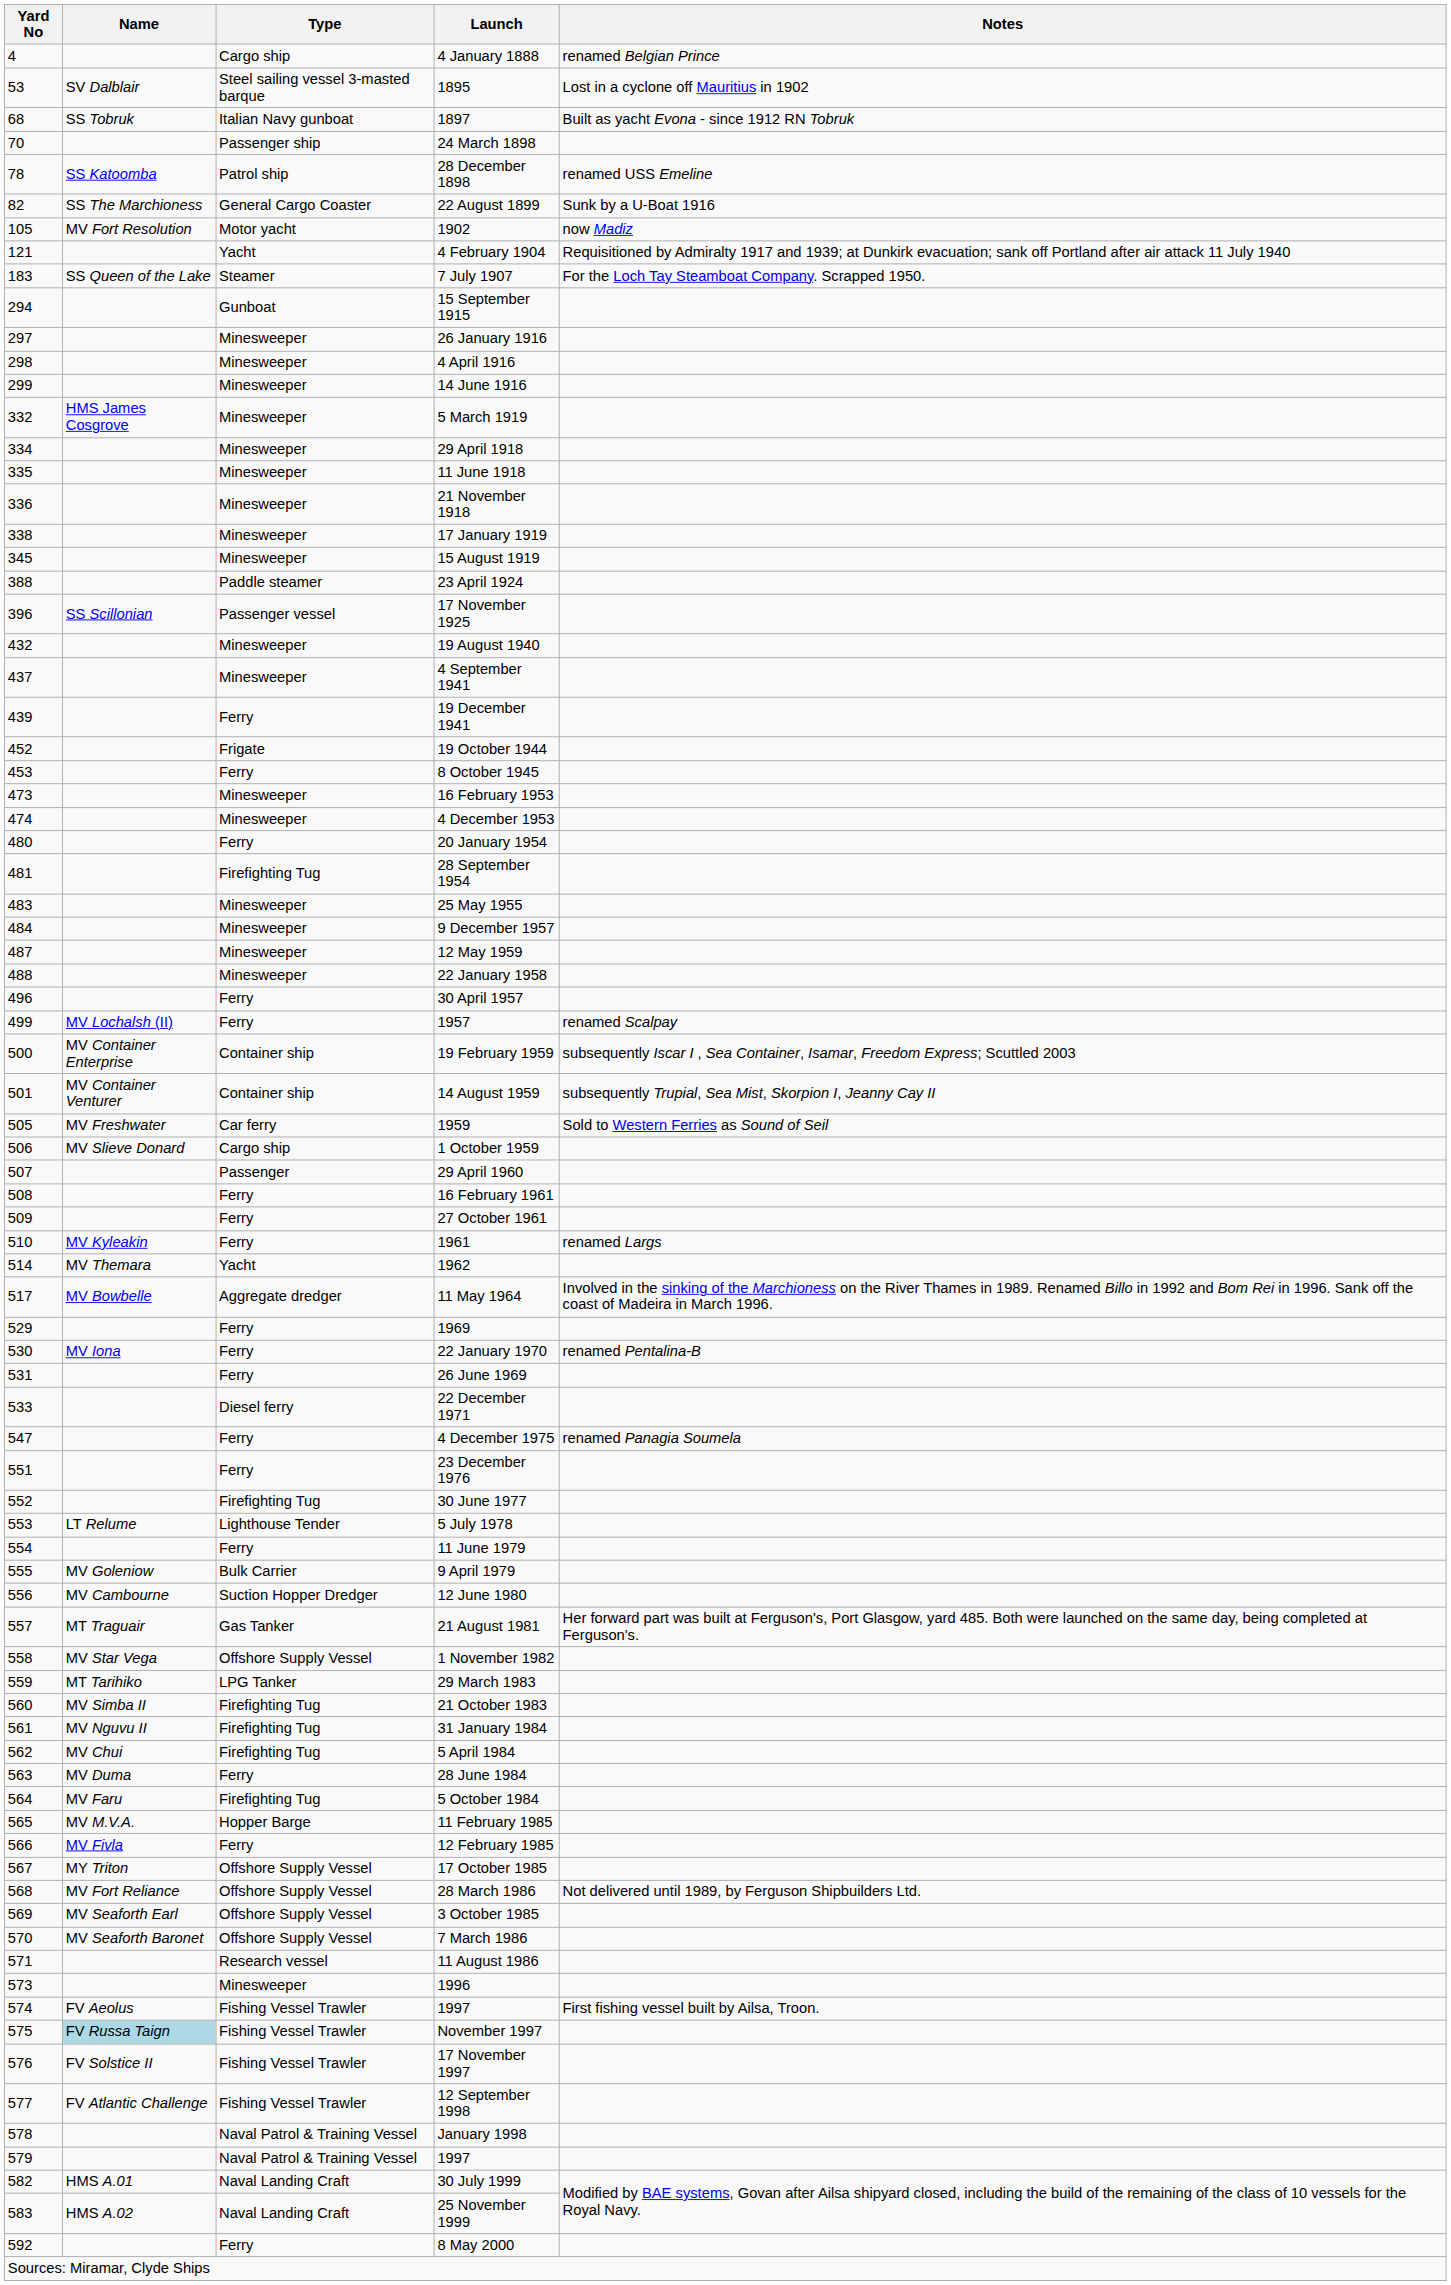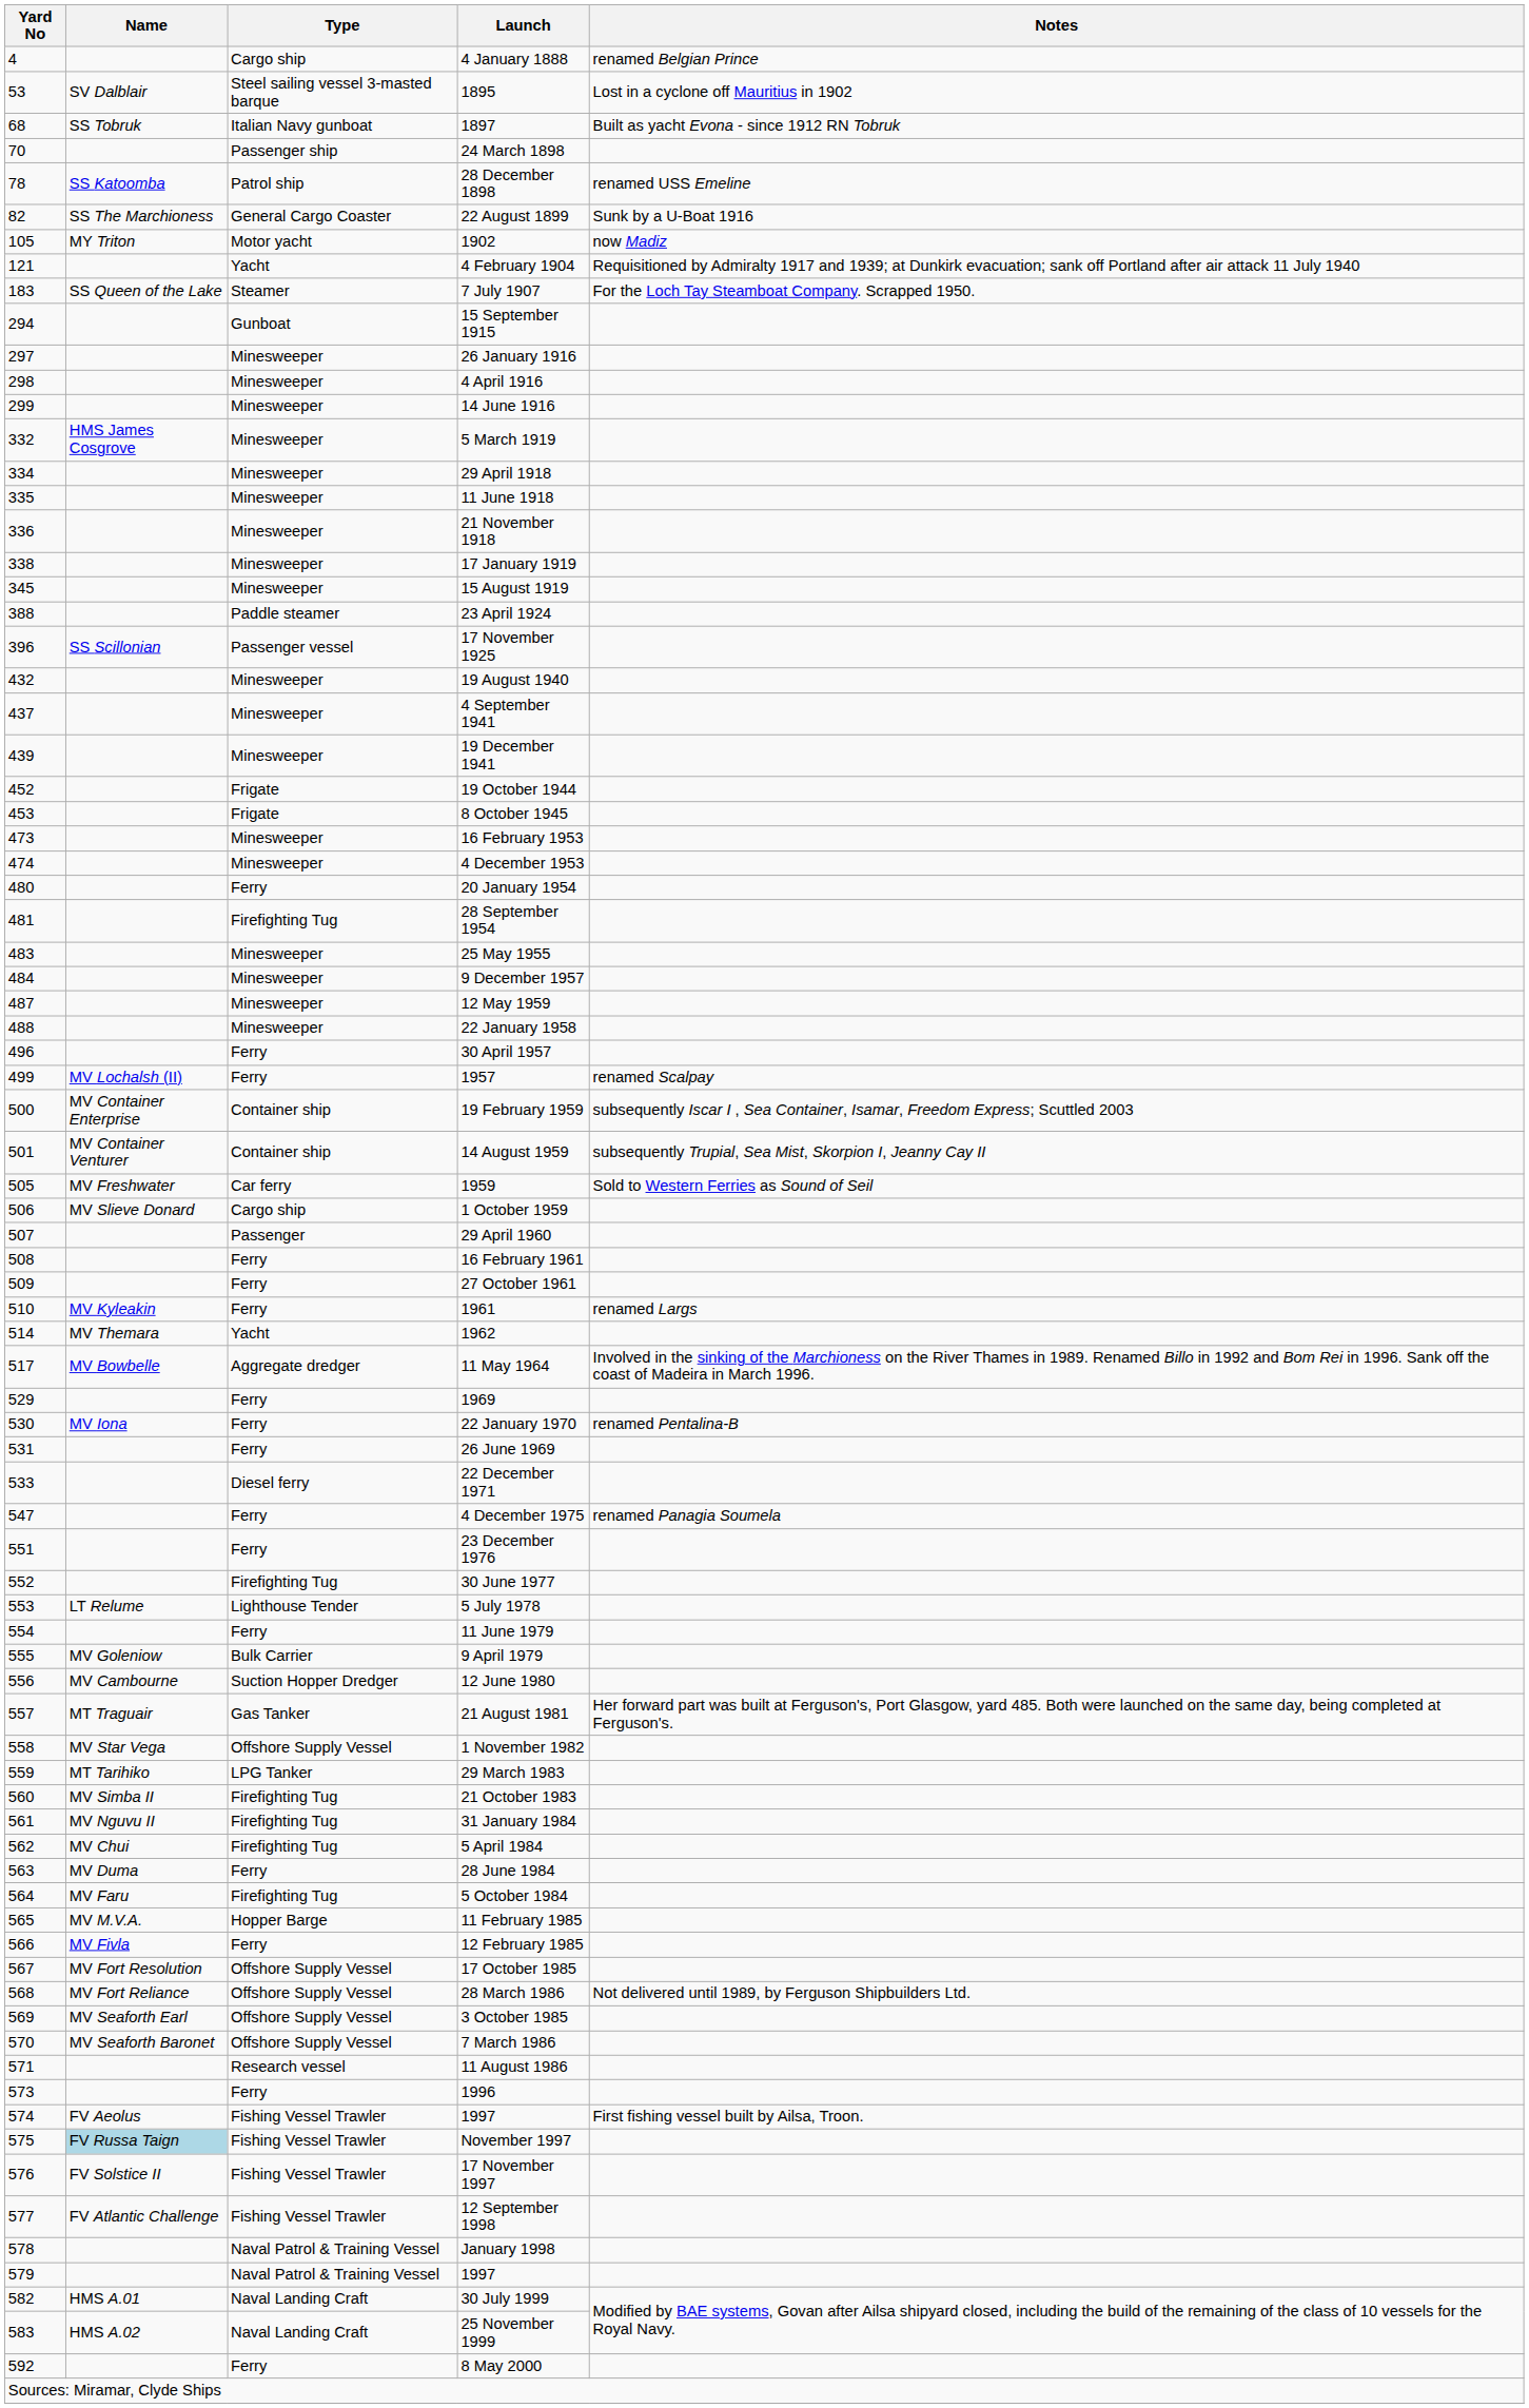1902 | Name: MV Fort Resolution -> MY Triton
19 December 1941 | Type: Ferry -> Minesweeper
8 October 1945 | Type: Ferry -> Frigate
17 October 1985 | Name: MY Triton -> MV Fort Resolution
1996 | Type: Minesweeper -> Ferry
